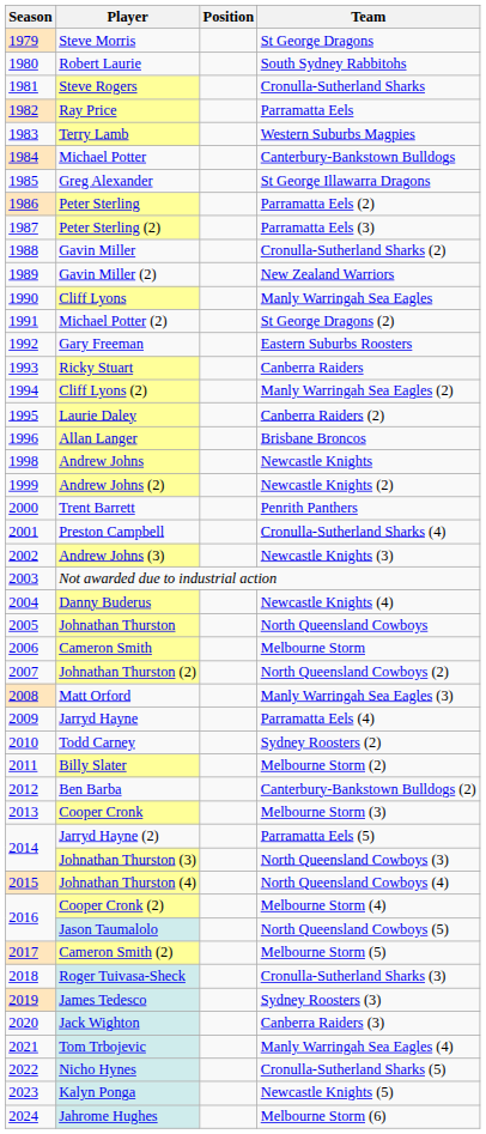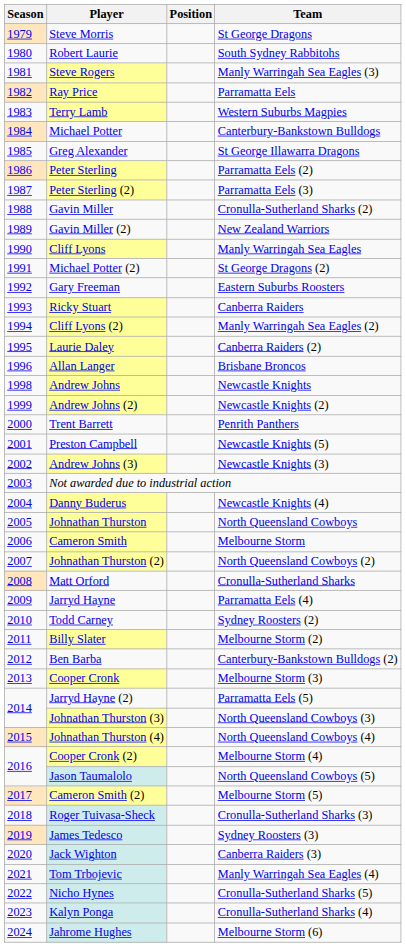Steve Rogers | Team: Cronulla-Sutherland Sharks -> Manly Warringah Sea Eagles (3)
Preston Campbell | Team: Cronulla-Sutherland Sharks (4) -> Newcastle Knights (5)
Matt Orford | Team: Manly Warringah Sea Eagles (3) -> Cronulla-Sutherland Sharks
Kalyn Ponga | Team: Newcastle Knights (5) -> Cronulla-Sutherland Sharks (4)
